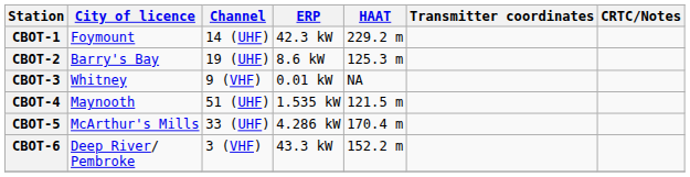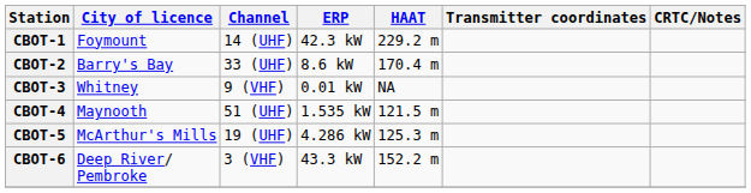CBOT-2 | Channel: 19 (UHF) -> 33 (UHF)
CBOT-2 | HAAT: 125.3 m -> 170.4 m
CBOT-5 | Channel: 33 (UHF) -> 19 (UHF)
CBOT-5 | HAAT: 170.4 m -> 125.3 m
